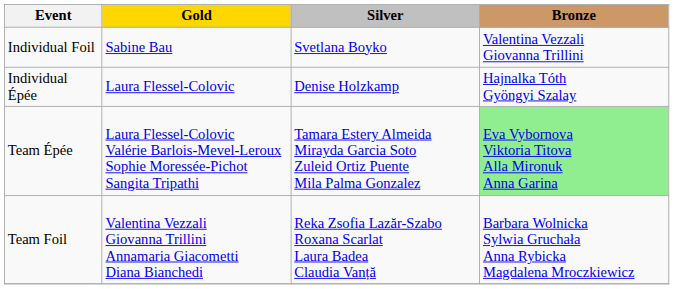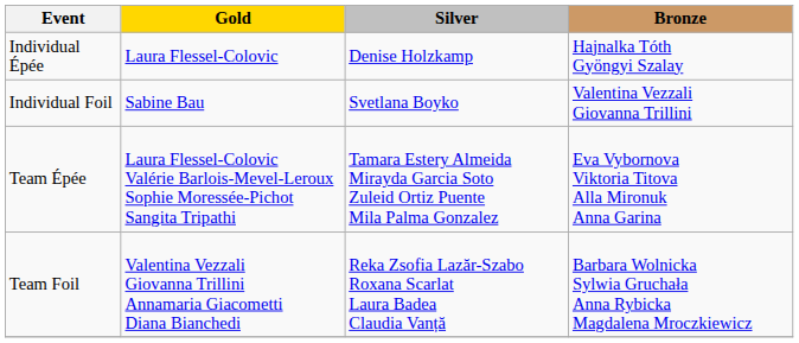rows swapped: Individual Épée <-> Individual Foil
Team Épée | Bronze: lightgreen background -> no background
